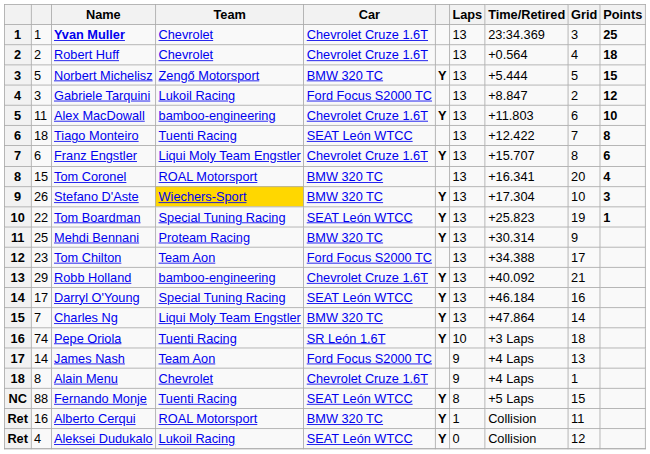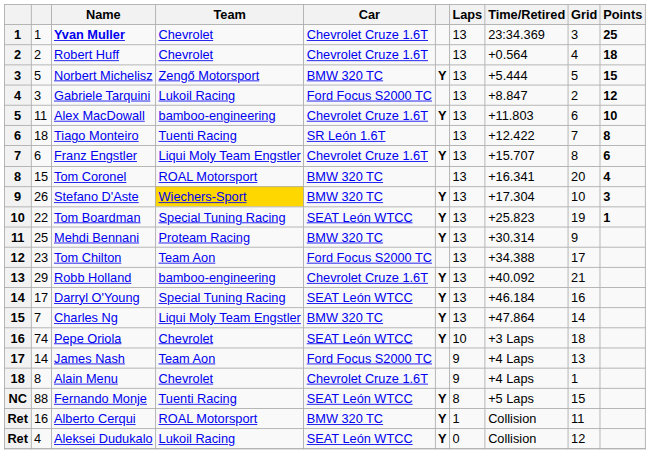Tiago Monteiro | Car: SEAT León WTCC -> SR León 1.6T
Pepe Oriola | Team: Tuenti Racing -> Chevrolet
Pepe Oriola | Car: SR León 1.6T -> SEAT León WTCC
